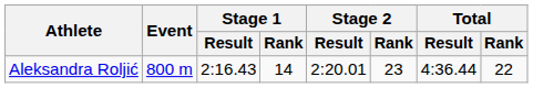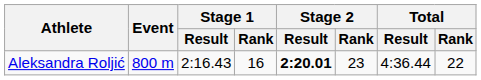Aleksandra Roljić | Stage 1 / Rank: 14 -> 16
Aleksandra Roljić | Stage 2 / Result: normal -> bold
